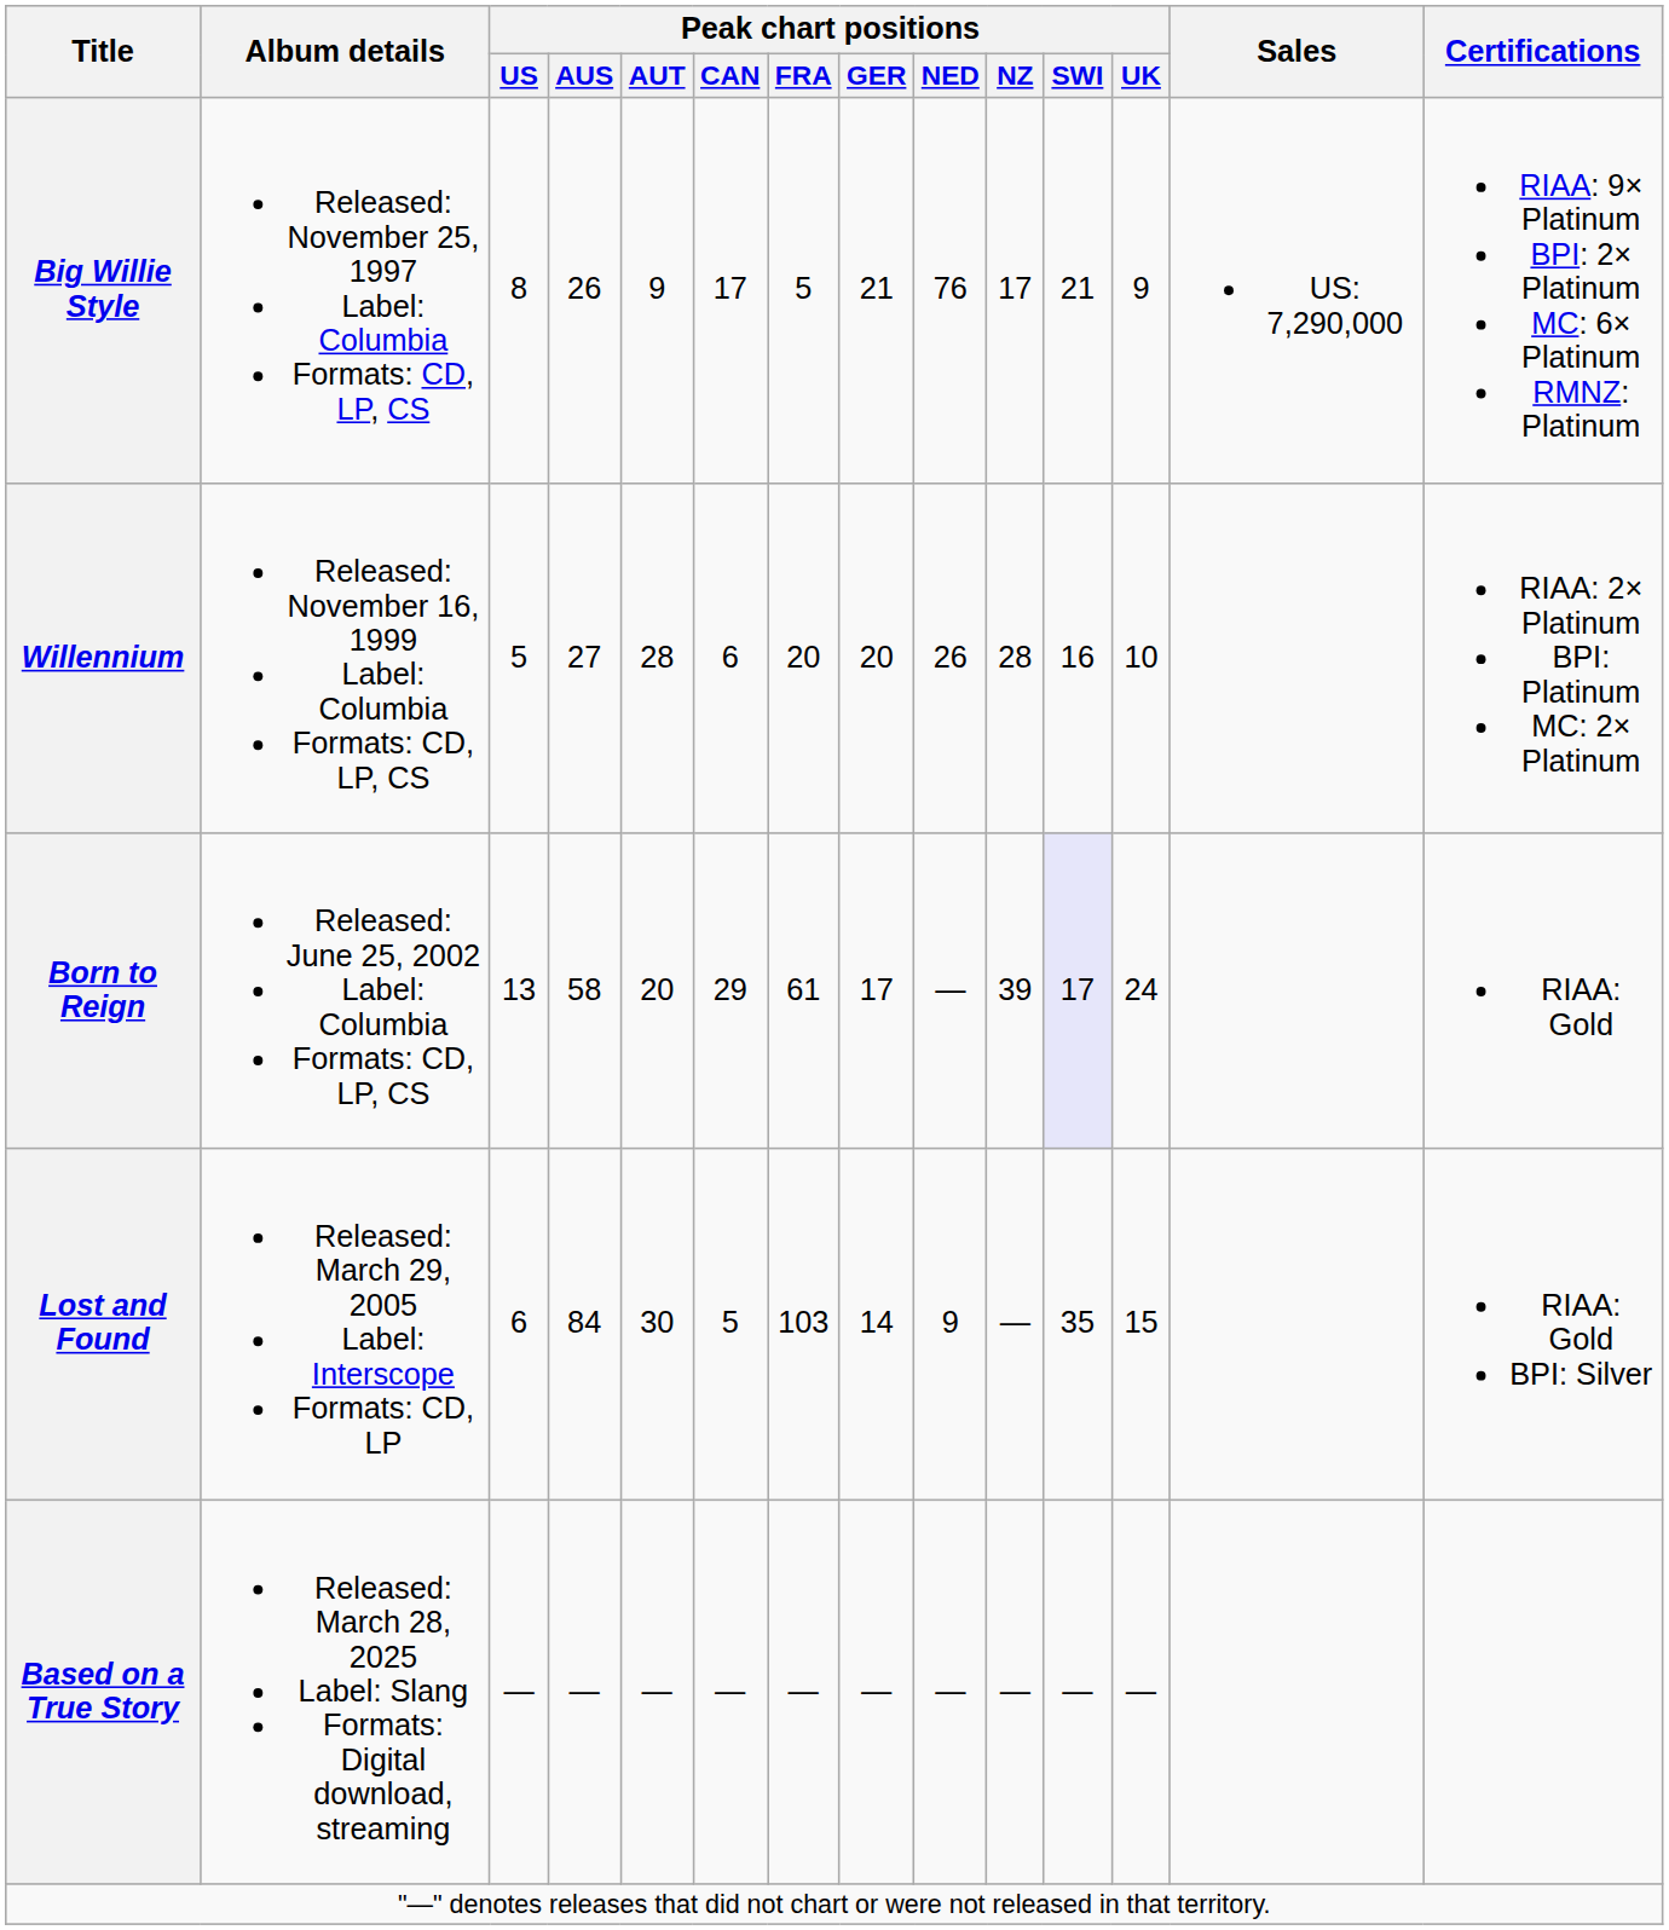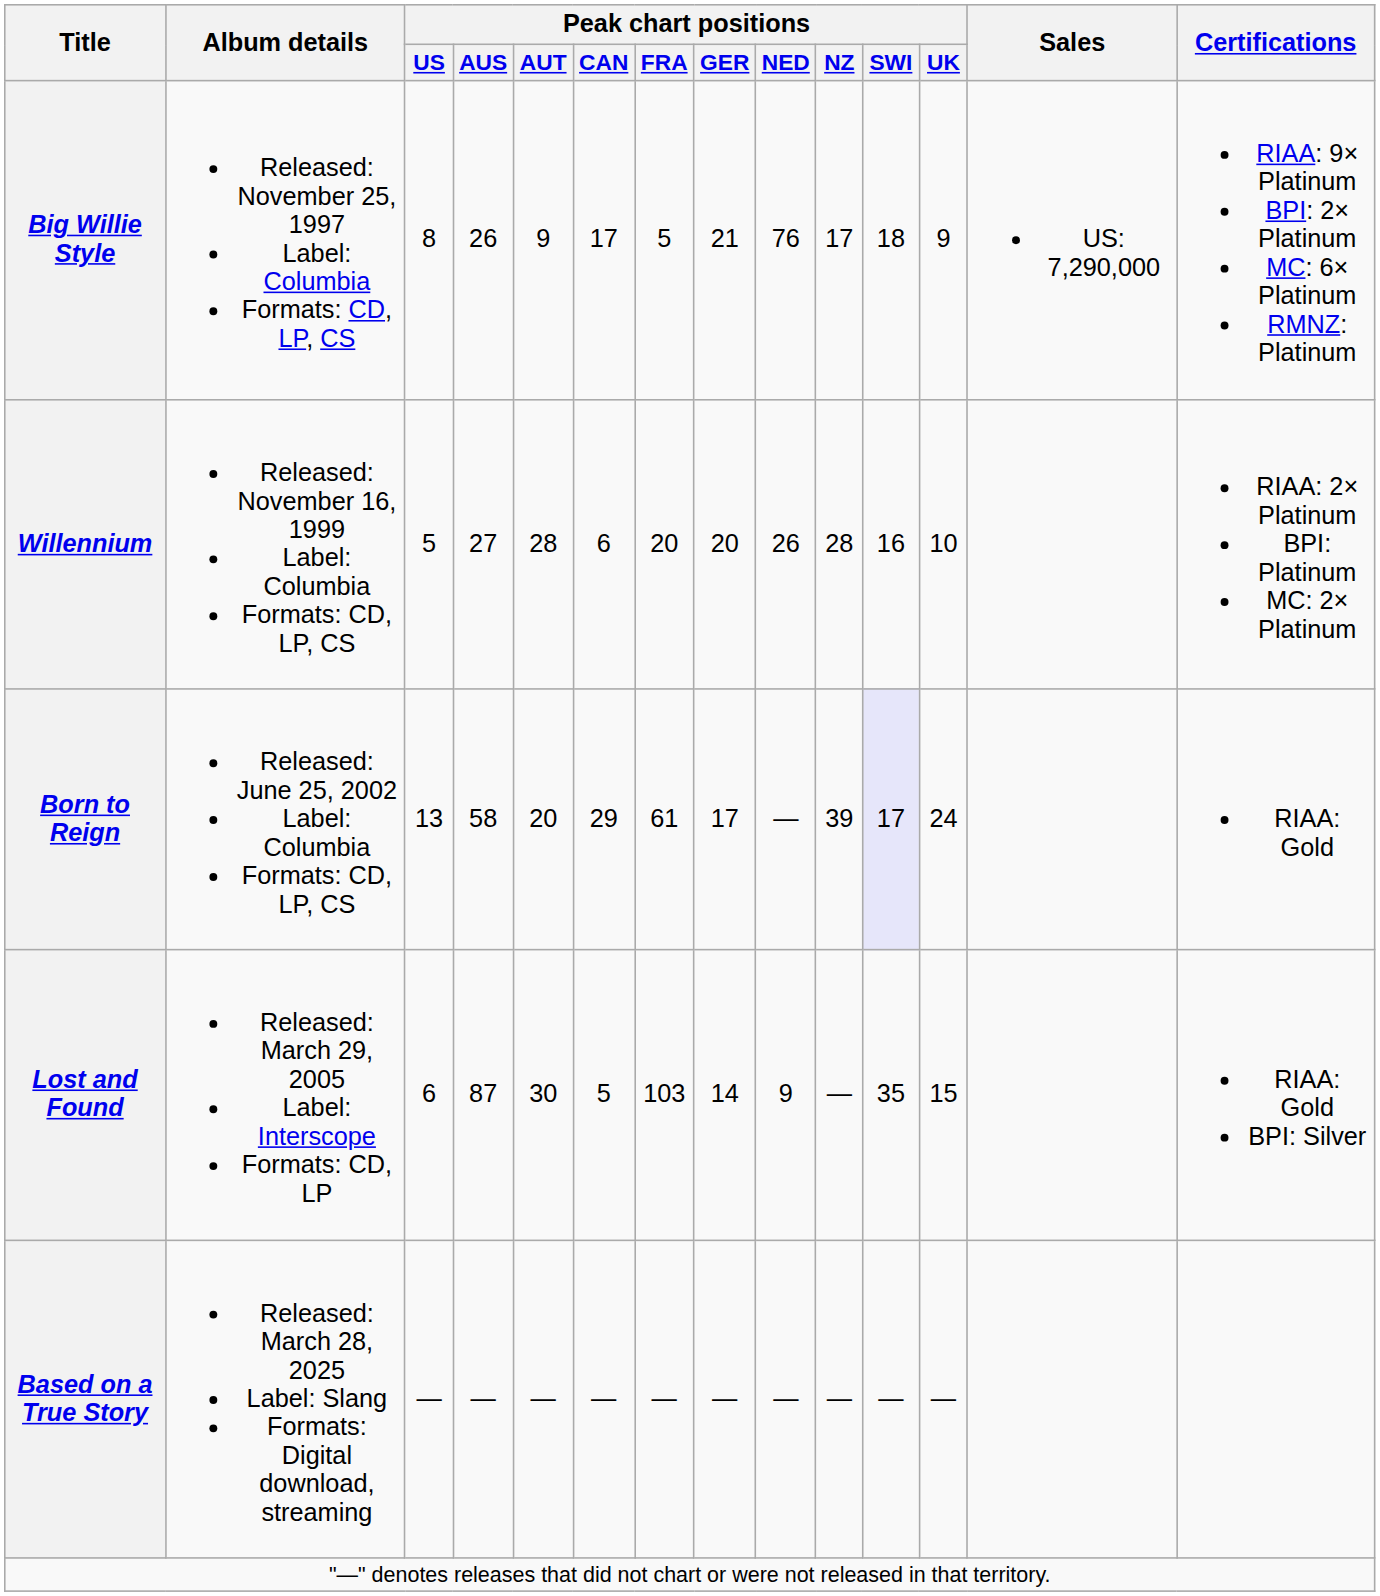Big Willie Style | Peak chart positions / SWI: 21 -> 18
Lost and Found | Peak chart positions / AUS: 84 -> 87
